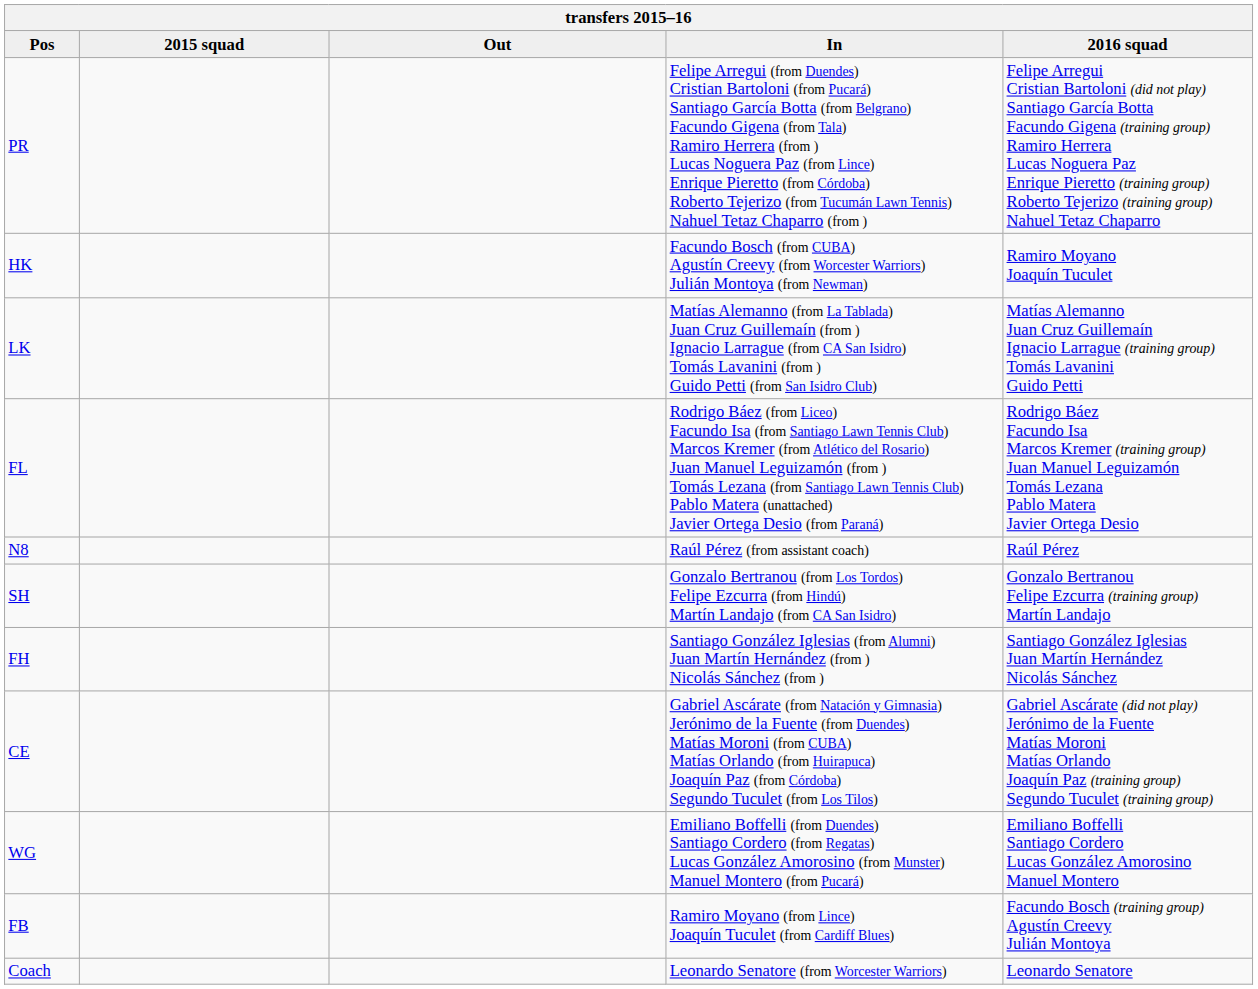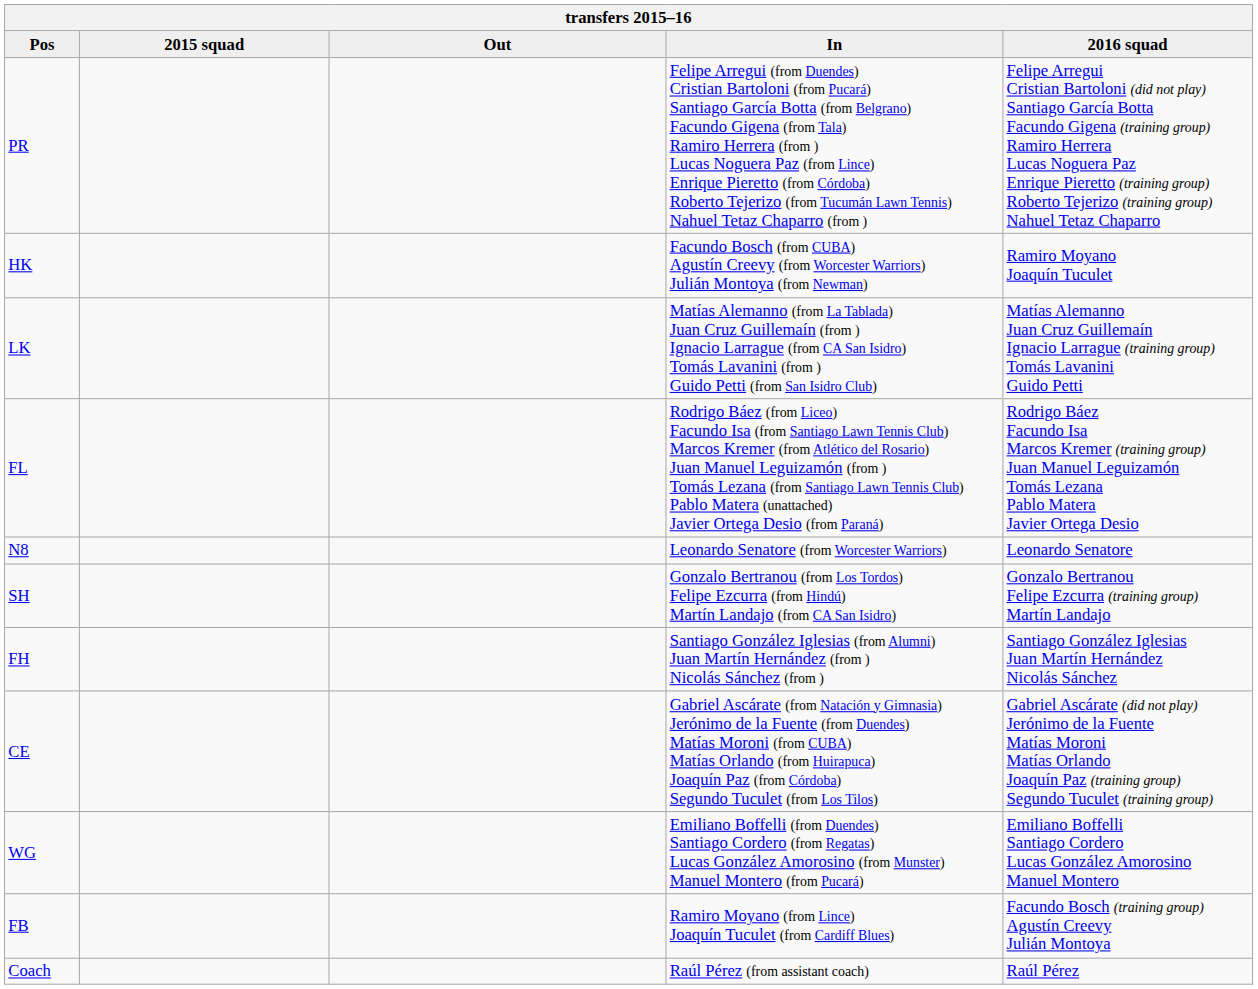N8 | In: Raúl Pérez (from assistant coach) -> Leonardo Senatore (from Worcester Warriors)
N8 | 2016 squad: Raúl Pérez -> Leonardo Senatore
Coach | In: Leonardo Senatore (from Worcester Warriors) -> Raúl Pérez (from assistant coach)
Coach | 2016 squad: Leonardo Senatore -> Raúl Pérez
